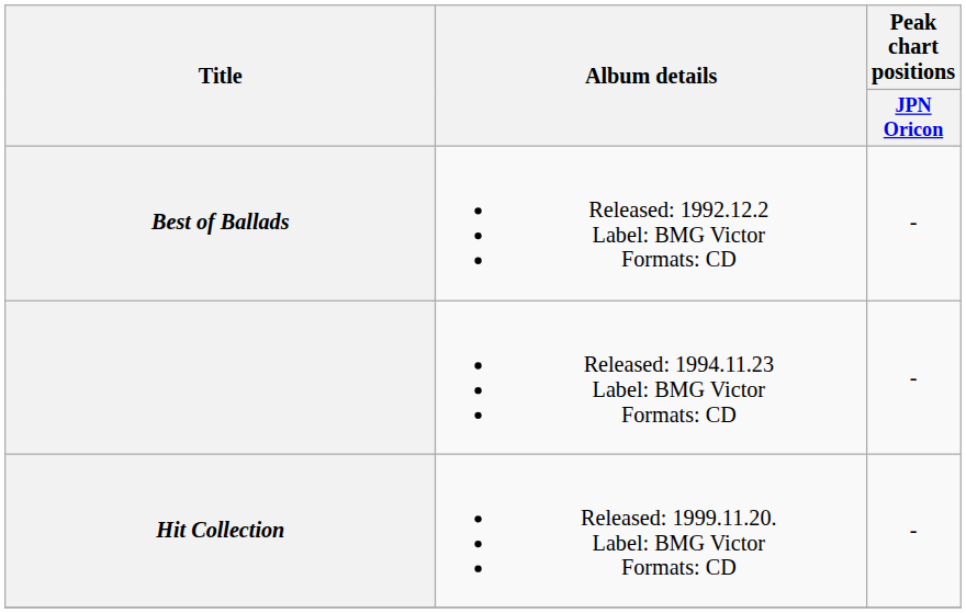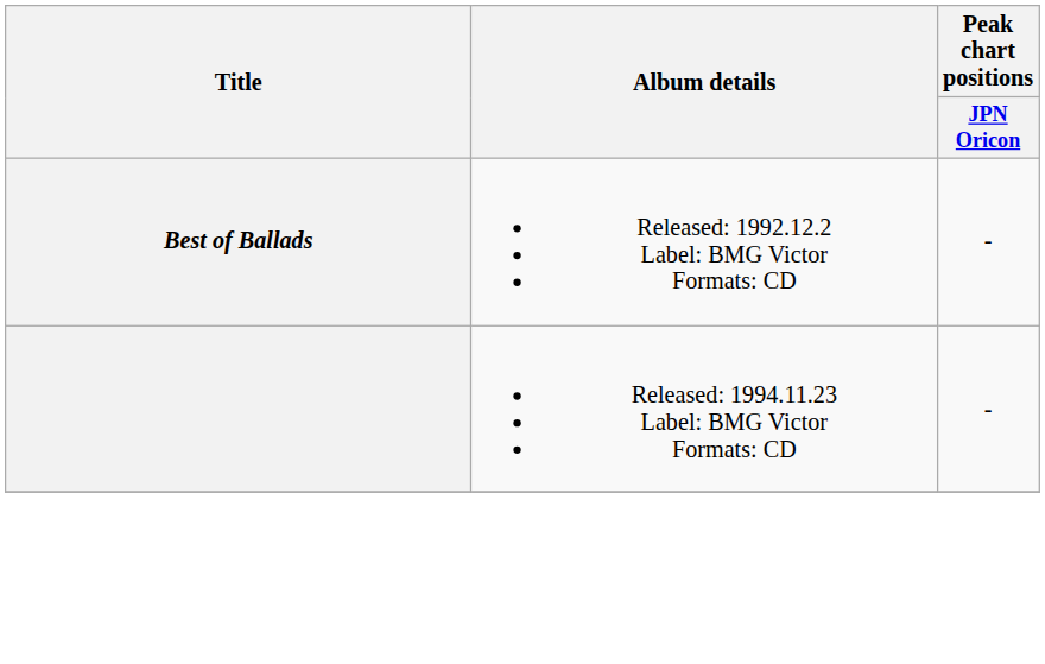- row: Hit Collection | Released: 1999.11.20. Label: BMG Victor Formats: CD | -
